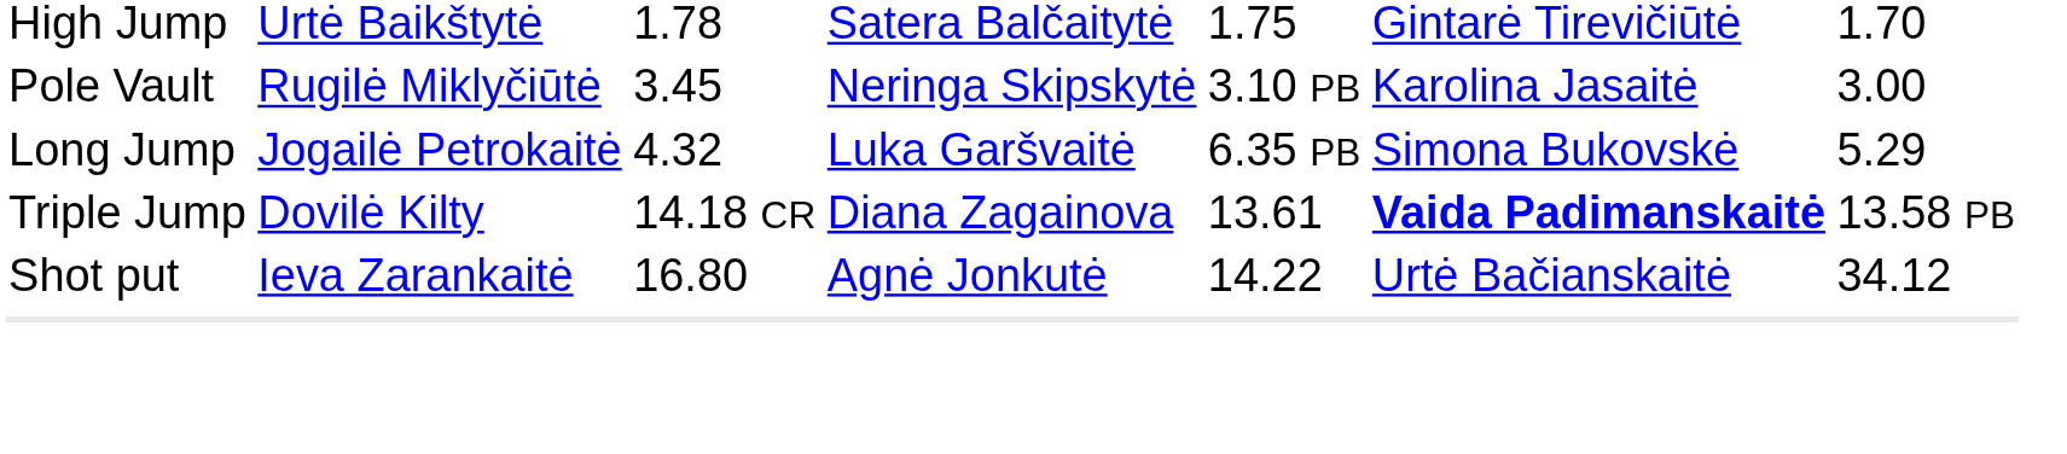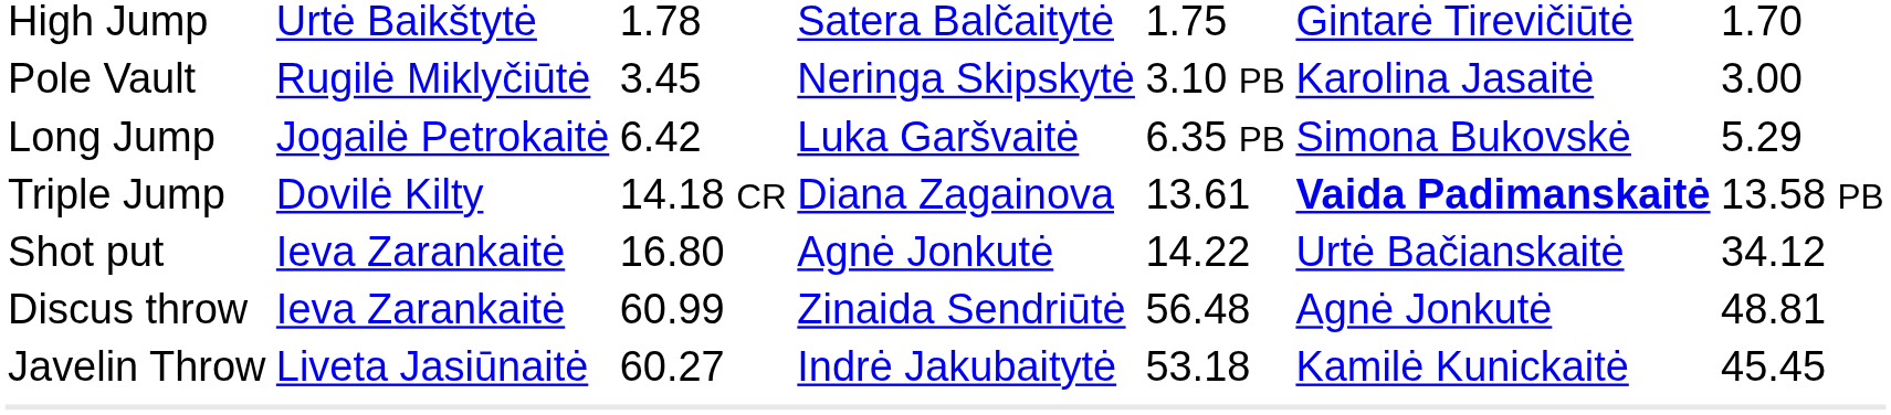Long Jump | column 3: 4.32 -> 6.42
+ row: Discus throw | Ieva Zarankaitė | 60.99 | Zinaida Sendriūtė | 56.48 | Agnė Jonkutė | 48.81
+ row: Javelin Throw | Liveta Jasiūnaitė | 60.27 | Indrė Jakubaitytė | 53.18 | Kamilė Kunickaitė | 45.45
